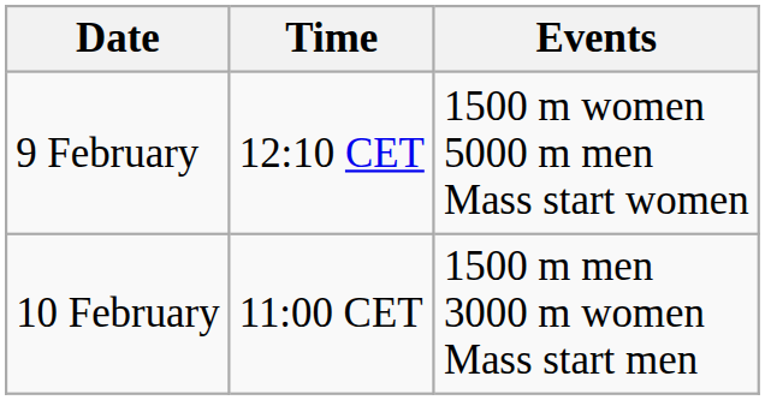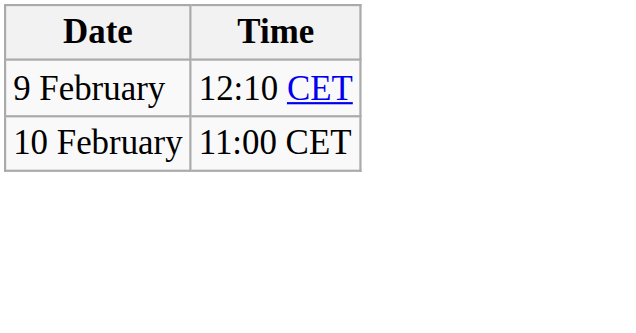- column: Events | 1500 m women 5000 m men Mass start women | 1500 m men 3000 m women Mass start men
